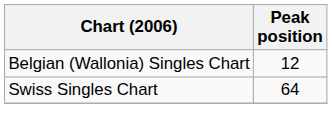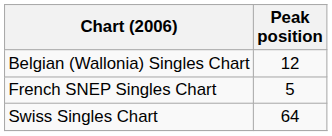+ row: French SNEP Singles Chart | 5
